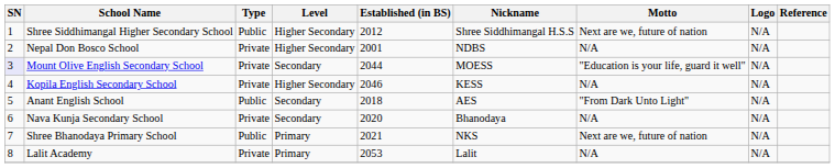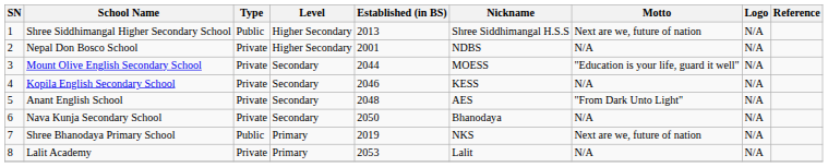Shree Siddhimangal Higher Secondary School | Established (in BS): 2012 -> 2013
Mount Olive English Secondary School | SN: lavender background -> no background
Kopila English Secondary School | Level: Higher Secondary -> Secondary
Anant English School | Type: Public -> Private
Anant English School | Established (in BS): 2018 -> 2048
Nava Kunja Secondary School | Established (in BS): 2020 -> 2050
Shree Bhanodaya Primary School | Established (in BS): 2021 -> 2019
